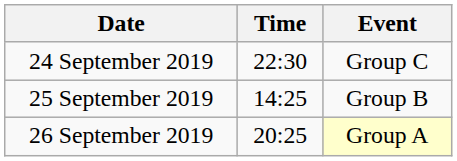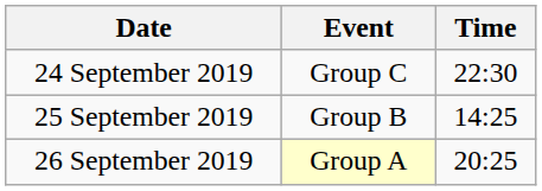columns swapped: Time <-> Event
